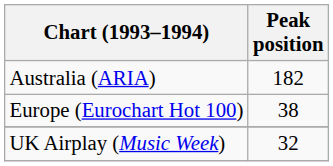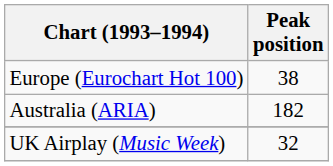rows swapped: Australia (ARIA) <-> Europe (Eurochart Hot 100)
